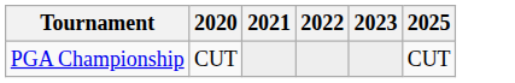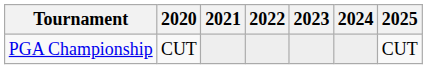+ column: 2024
